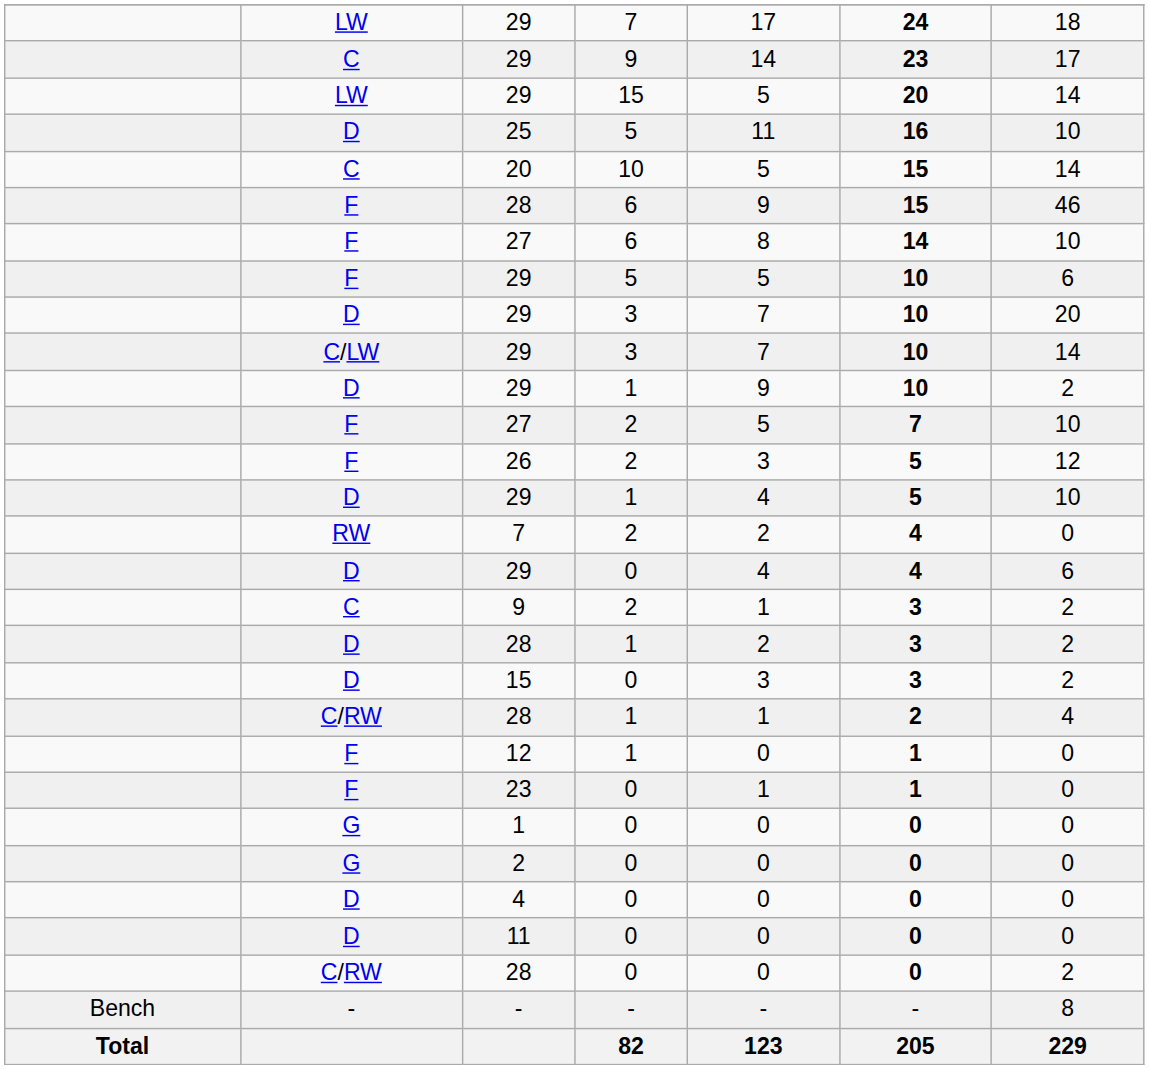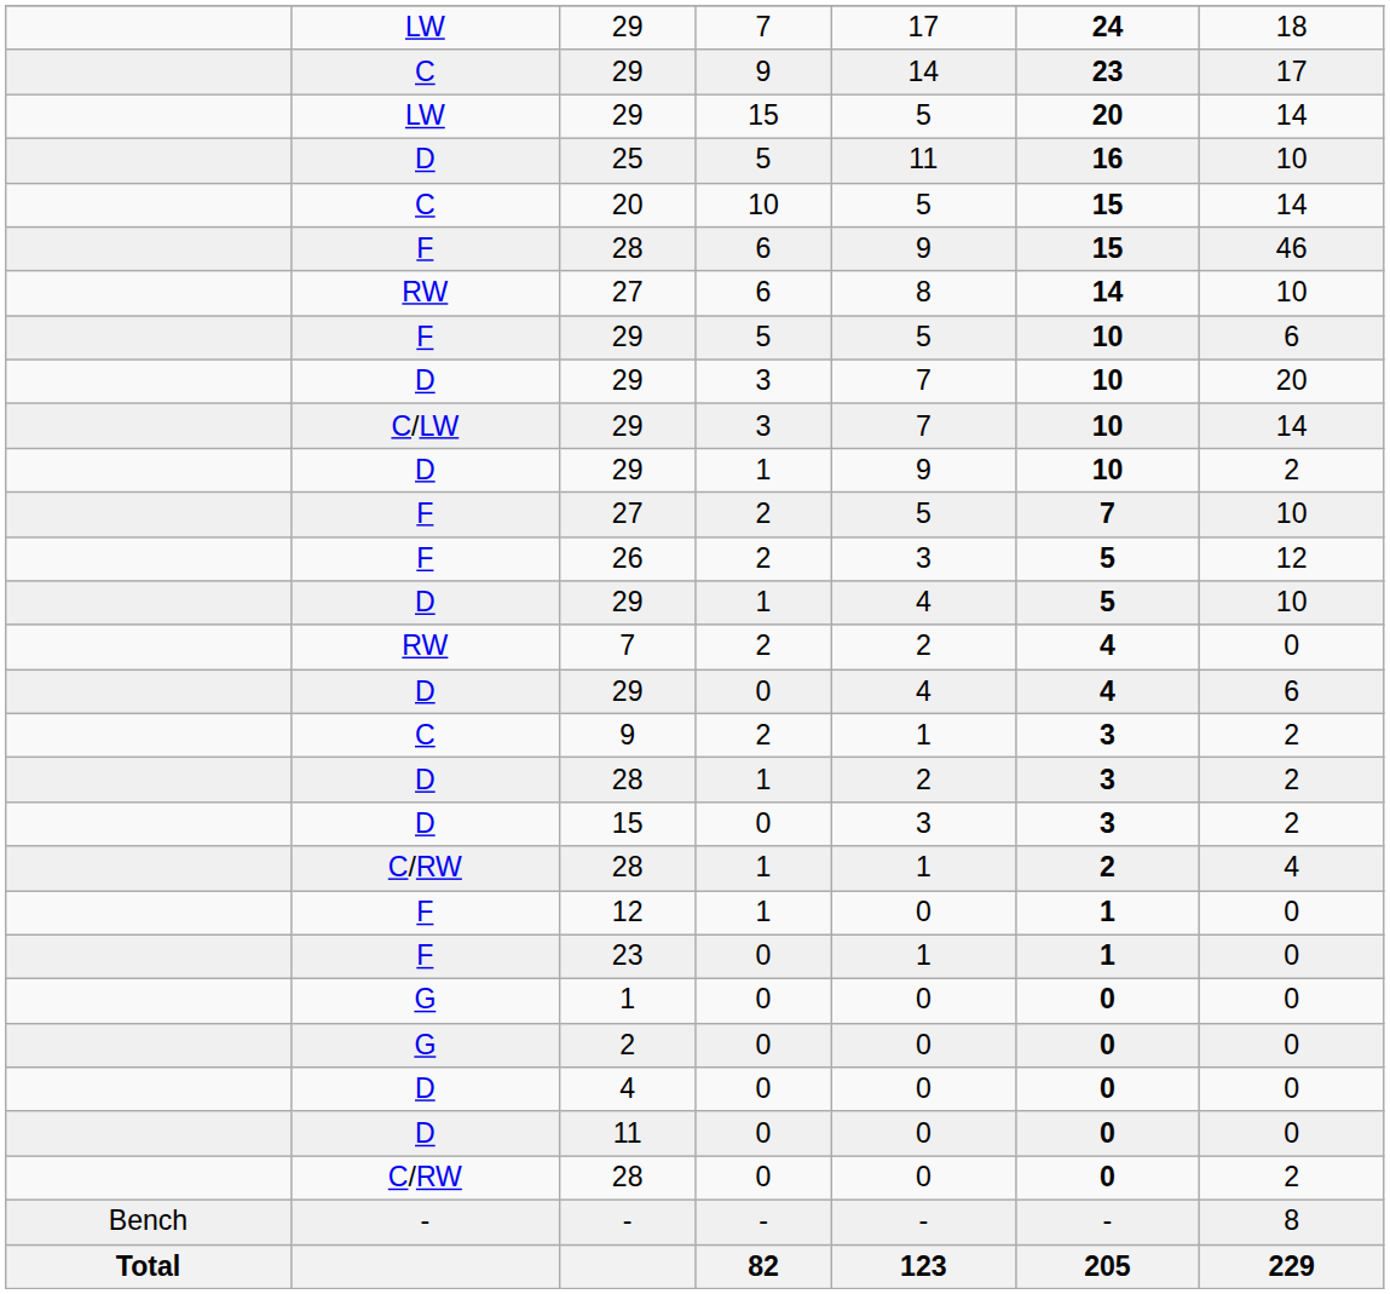27 / 6 | column 2: F -> RW
